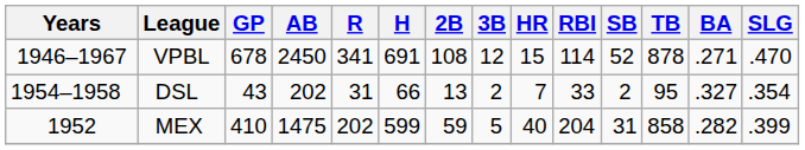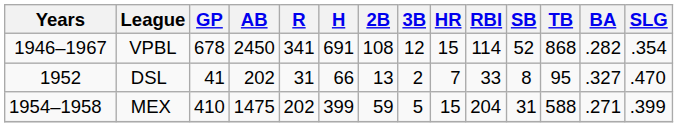VPBL | TB: 878 -> 868
VPBL | BA: .271 -> .282
VPBL | SLG: .470 -> .354
DSL | Years: 1954–1958 -> 1952
DSL | GP: 43 -> 41
DSL | SB: 2 -> 8
DSL | SLG: .354 -> .470
MEX | Years: 1952 -> 1954–1958
MEX | H: 599 -> 399
MEX | HR: 40 -> 15
MEX | TB: 858 -> 588
MEX | BA: .282 -> .271
